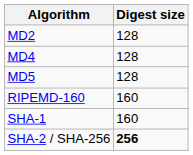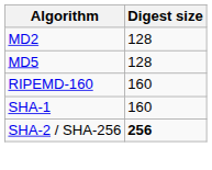- row: MD4 | 128
